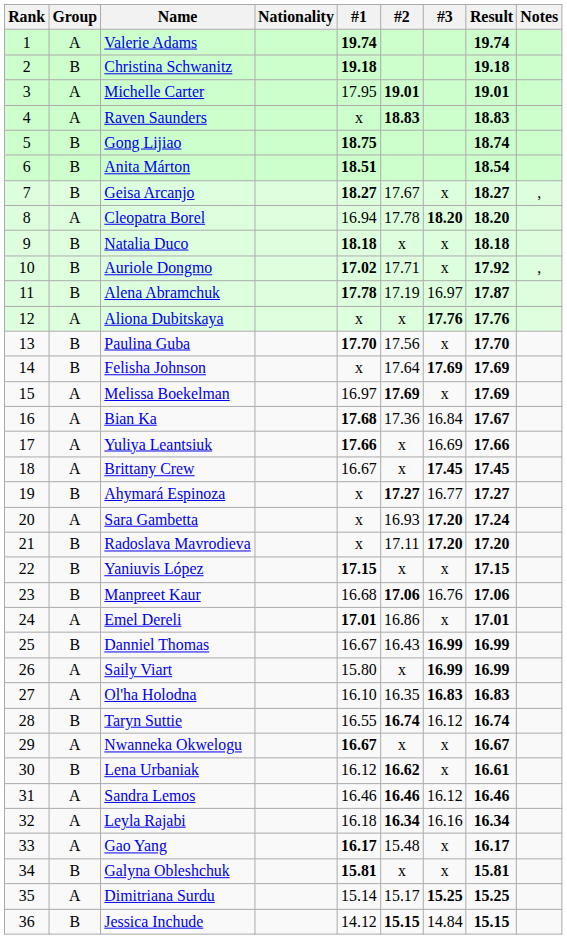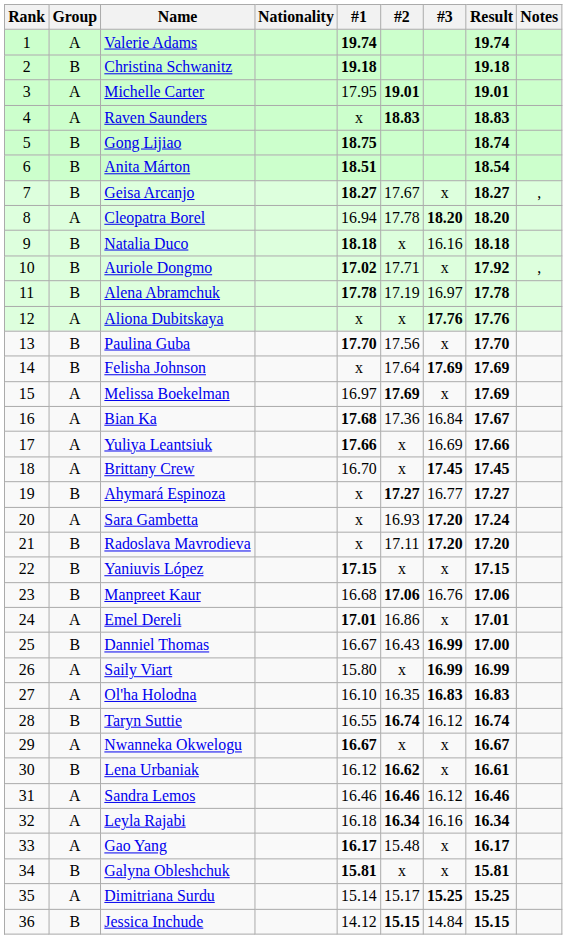Natalia Duco | #3: x -> 16.16
Alena Abramchuk | Result: 17.87 -> 17.78
Brittany Crew | #1: 16.67 -> 16.70
Danniel Thomas | Result: 16.99 -> 17.00
